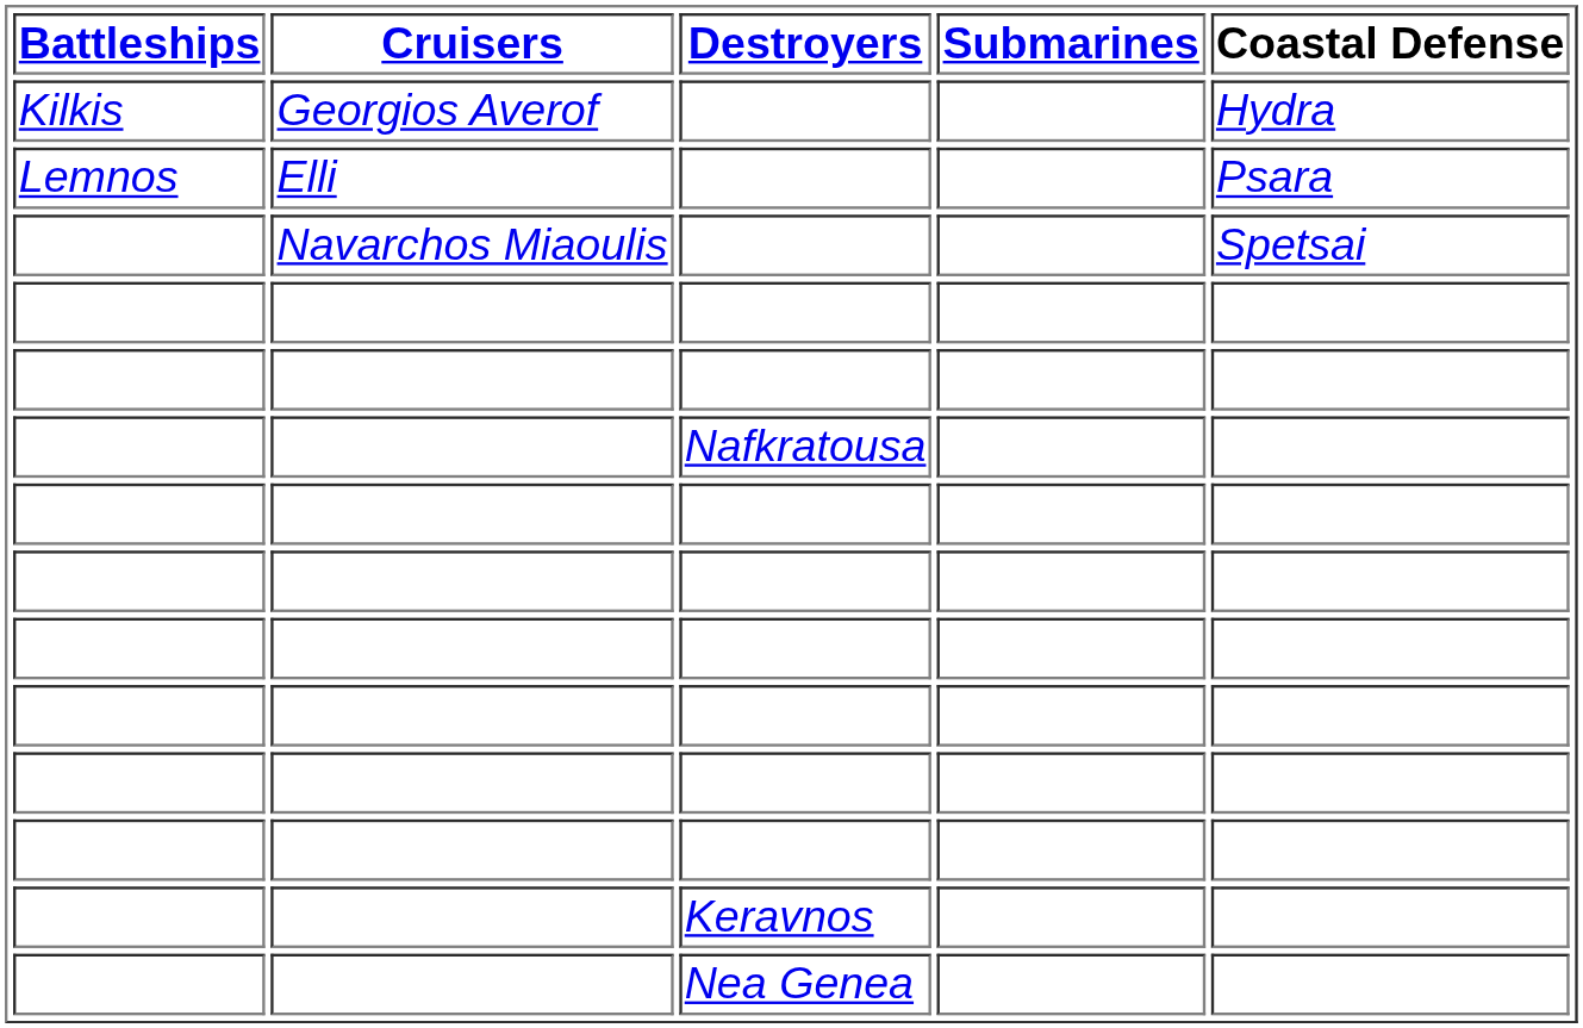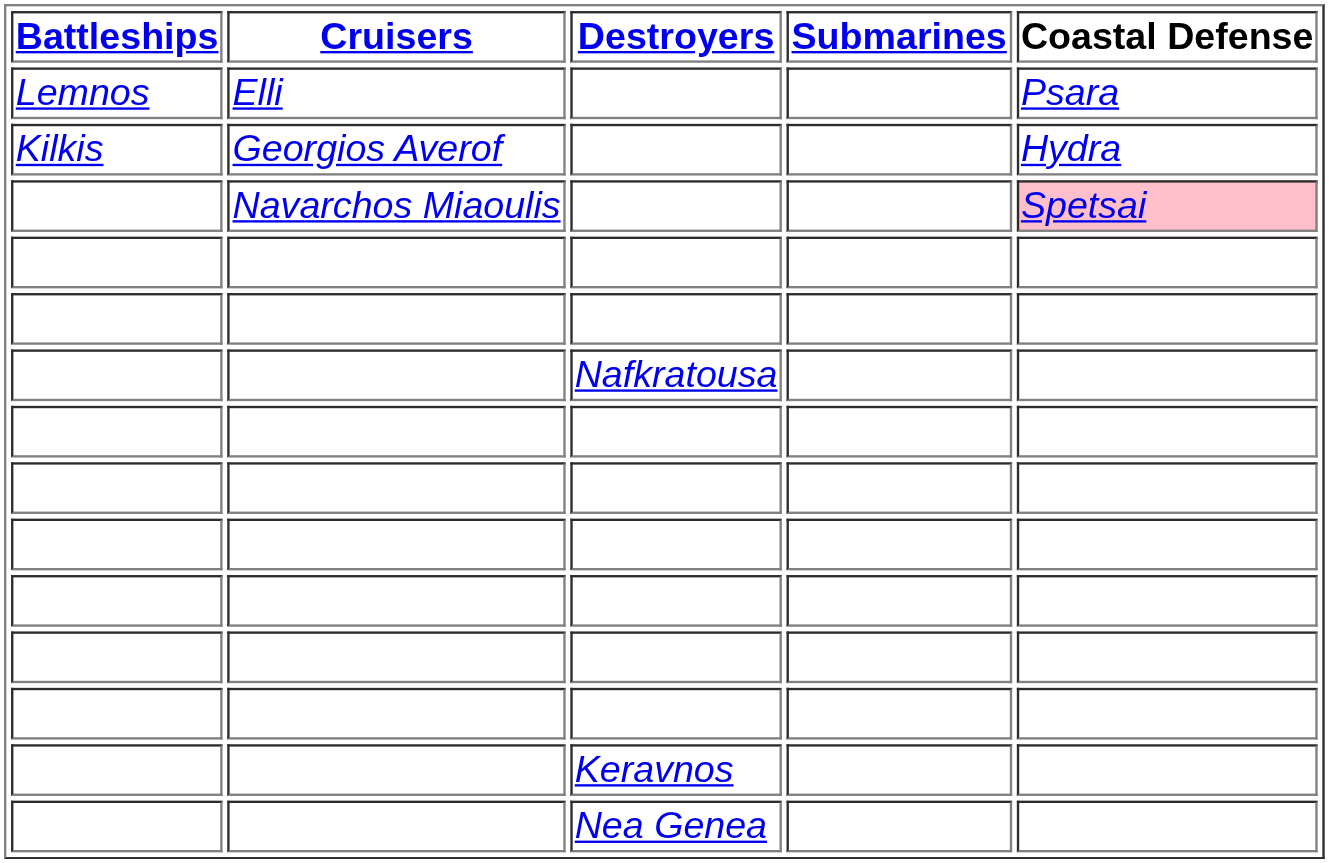rows swapped: Georgios Averof <-> Elli
Navarchos Miaoulis | Coastal Defense: no background -> pink background
